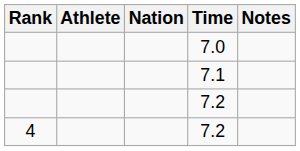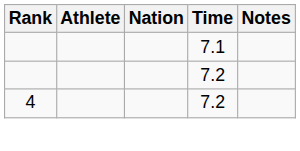- row: 7.0
